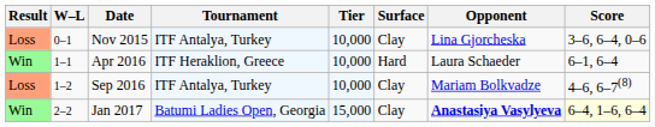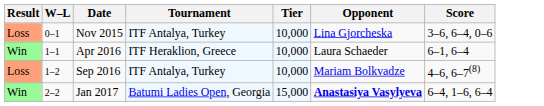- column: Surface | Clay | Hard | Clay | Clay
Jan 2017 | Score: lightyellow background -> no background
